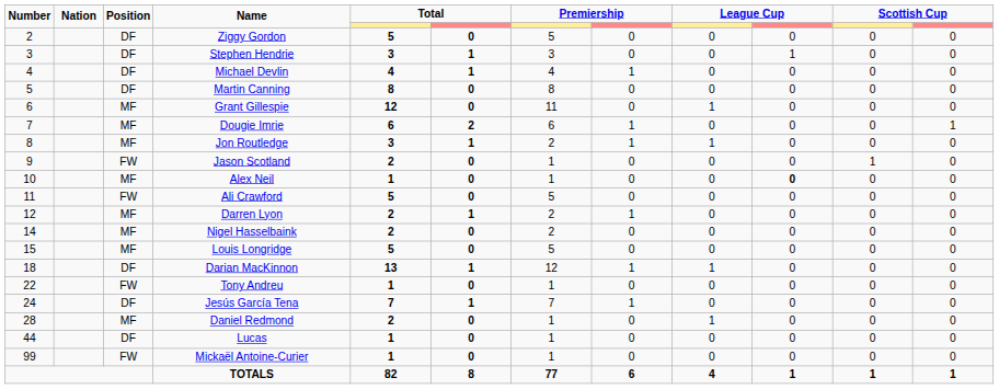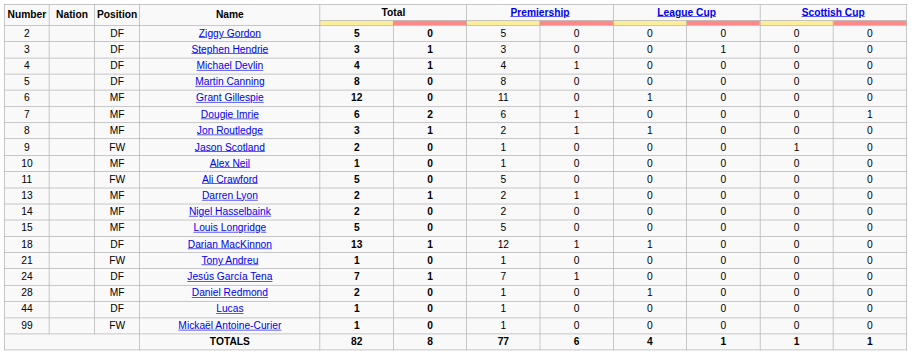Alex Neil | column 10: bold -> normal
Darren Lyon | Number: 12 -> 13
Tony Andreu | Number: 22 -> 21
